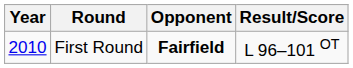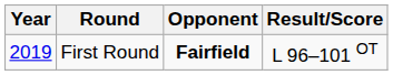First Round | Year: 2010 -> 2019
